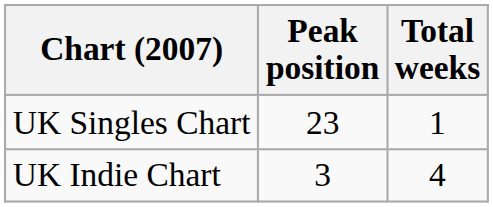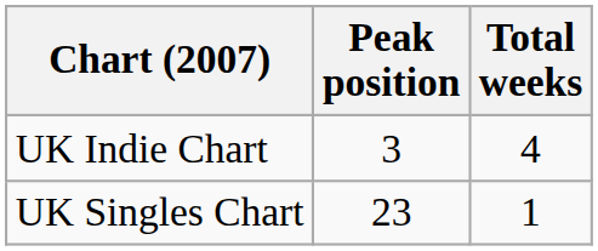rows swapped: UK Singles Chart <-> UK Indie Chart
